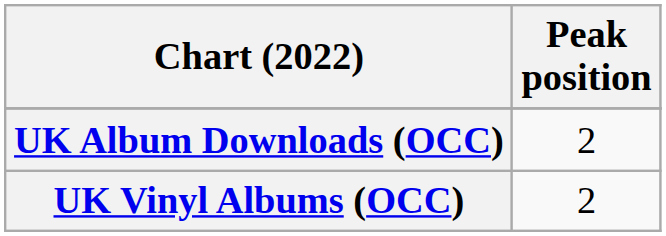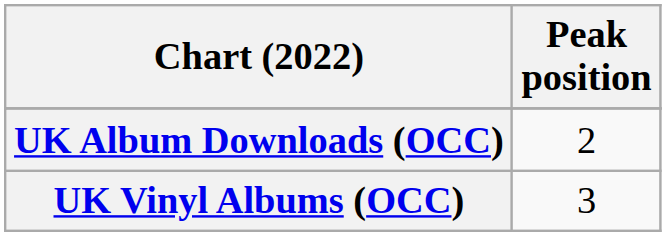UK Vinyl Albums (OCC) | Peak position: 2 -> 3
